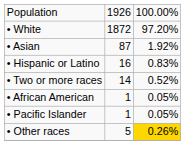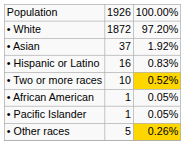• Asian | column 2: 87 -> 37
• Two or more races | column 2: 14 -> 10
• Two or more races | column 3: no background -> gold background
